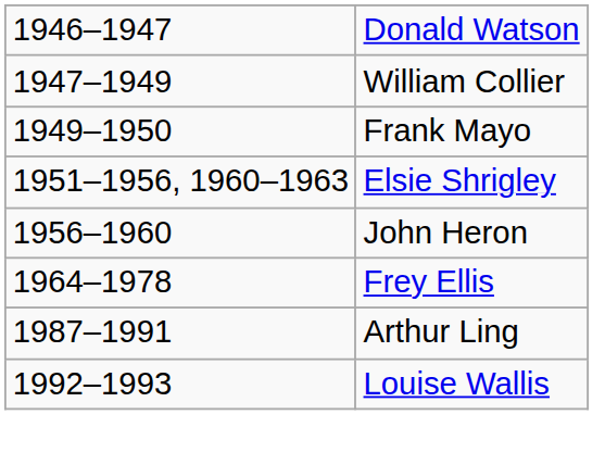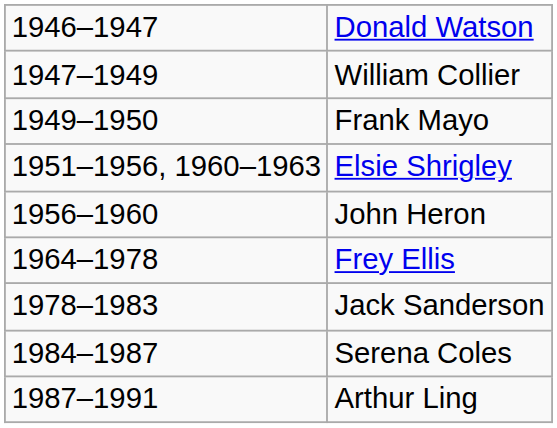+ row: 1978–1983 | Jack Sanderson
+ row: 1984–1987 | Serena Coles
- row: 1992–1993 | Louise Wallis
